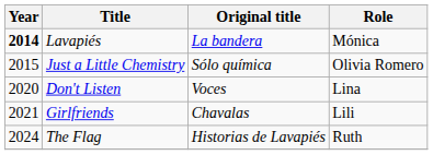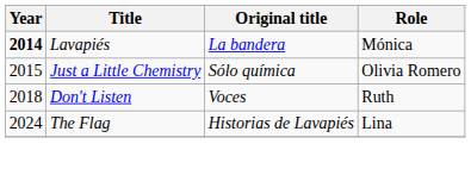Don't Listen | Year: 2020 -> 2018
Don't Listen | Role: Lina -> Ruth
- row: 2021 | Girlfriends | Chavalas | Lili
The Flag | Role: Ruth -> Lina
